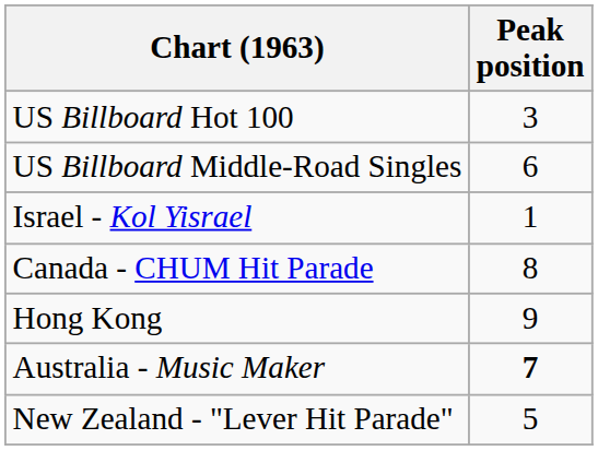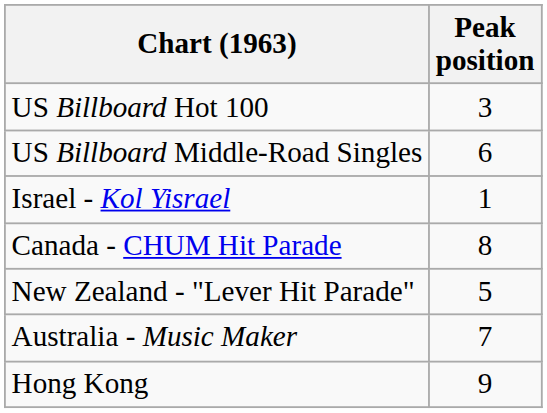rows swapped: New Zealand - "Lever Hit Parade" <-> Hong Kong
Australia - Music Maker | Peak position: bold -> normal
